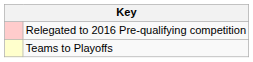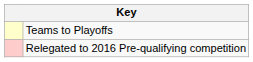rows swapped: Teams to Playoffs <-> Relegated to 2016 Pre-qualifying competition
